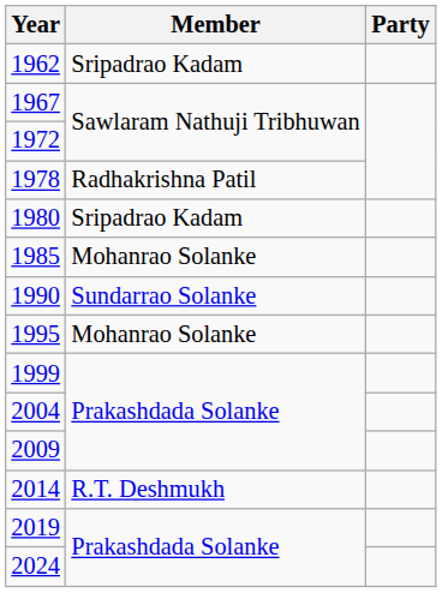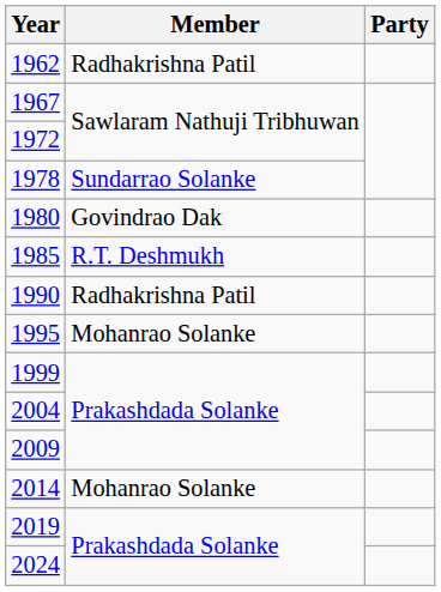1962 | Member: Sripadrao Kadam -> Radhakrishna Patil
1978 | Member: Radhakrishna Patil -> Sundarrao Solanke
1980 | Member: Sripadrao Kadam -> Govindrao Dak
1985 | Member: Mohanrao Solanke -> R.T. Deshmukh
1990 | Member: Sundarrao Solanke -> Radhakrishna Patil
2014 | Member: R.T. Deshmukh -> Mohanrao Solanke
